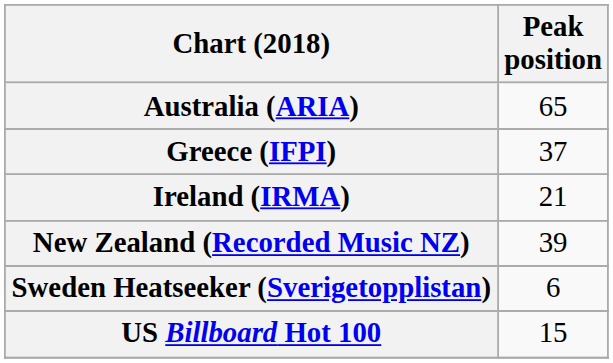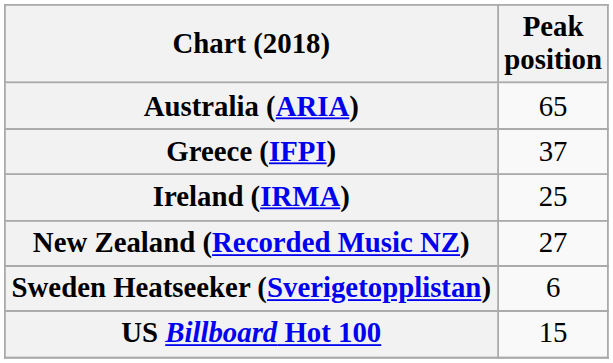Ireland (IRMA) | Peak position: 21 -> 25
New Zealand (Recorded Music NZ) | Peak position: 39 -> 27
